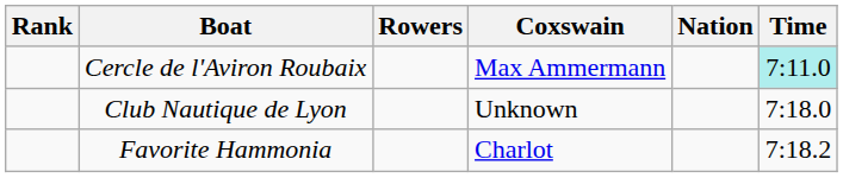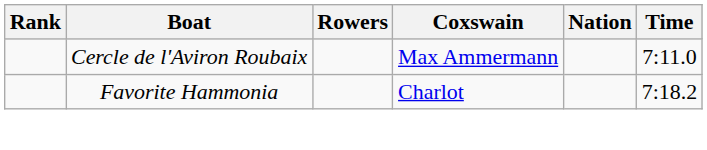Cercle de l'Aviron Roubaix | Time: paleturquoise background -> no background
- row: Club Nautique de Lyon | Unknown | 7:18.0
